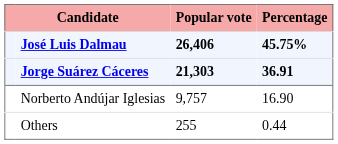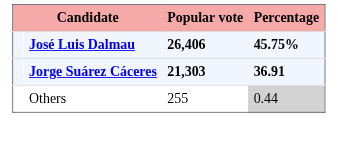- row: Norberto Andújar Iglesias | 9,757 | 16.90
Others | Percentage: no background -> lightgrey background
